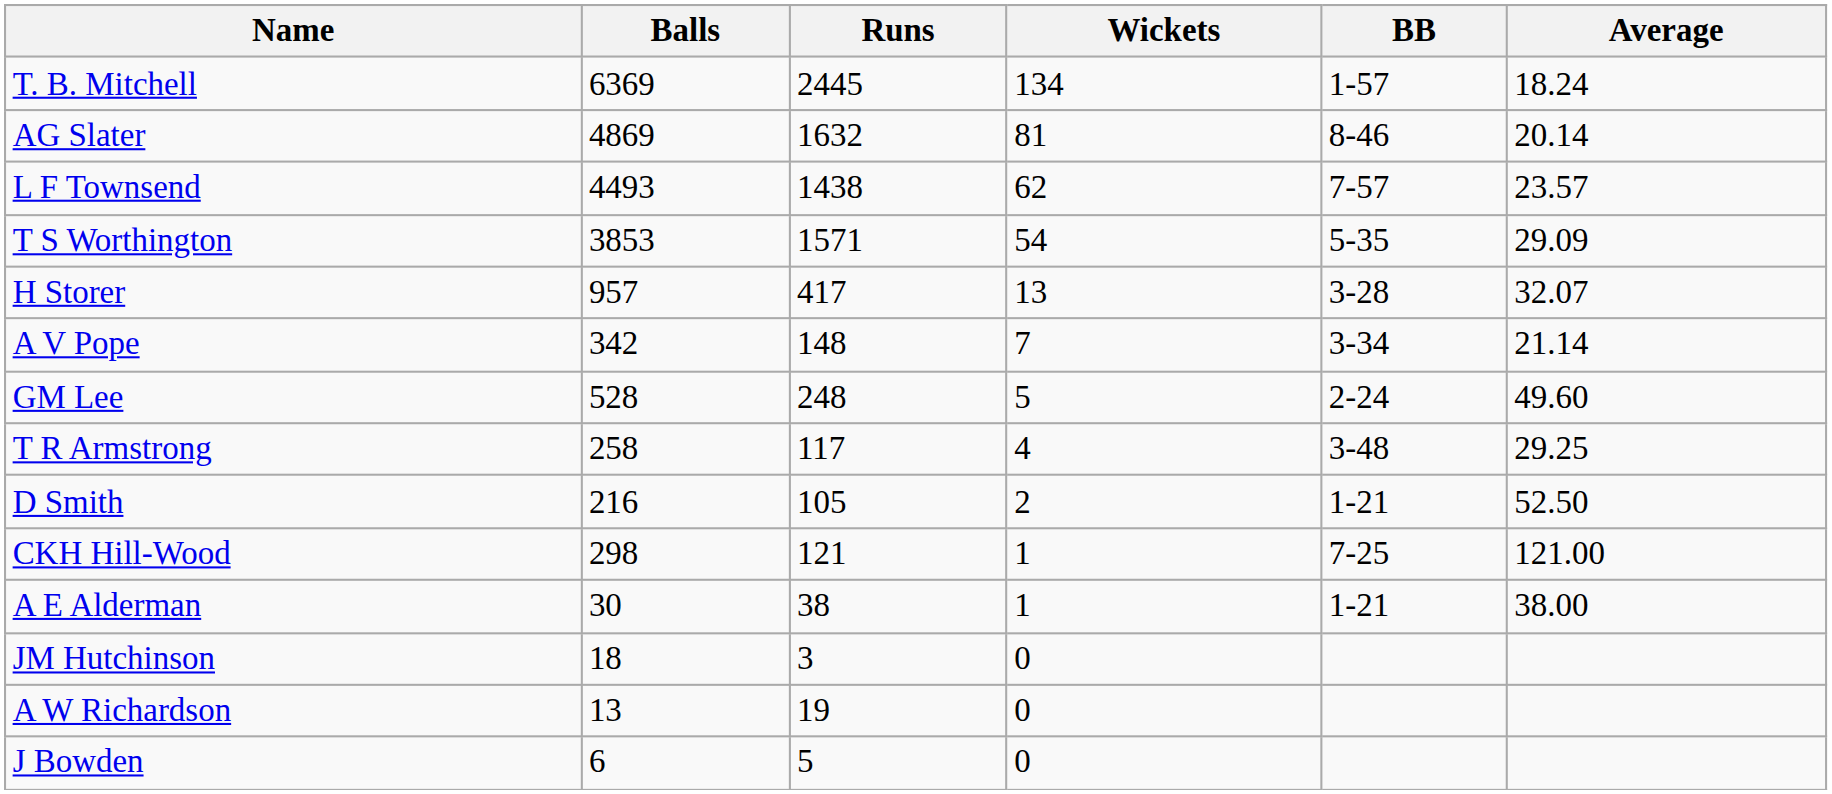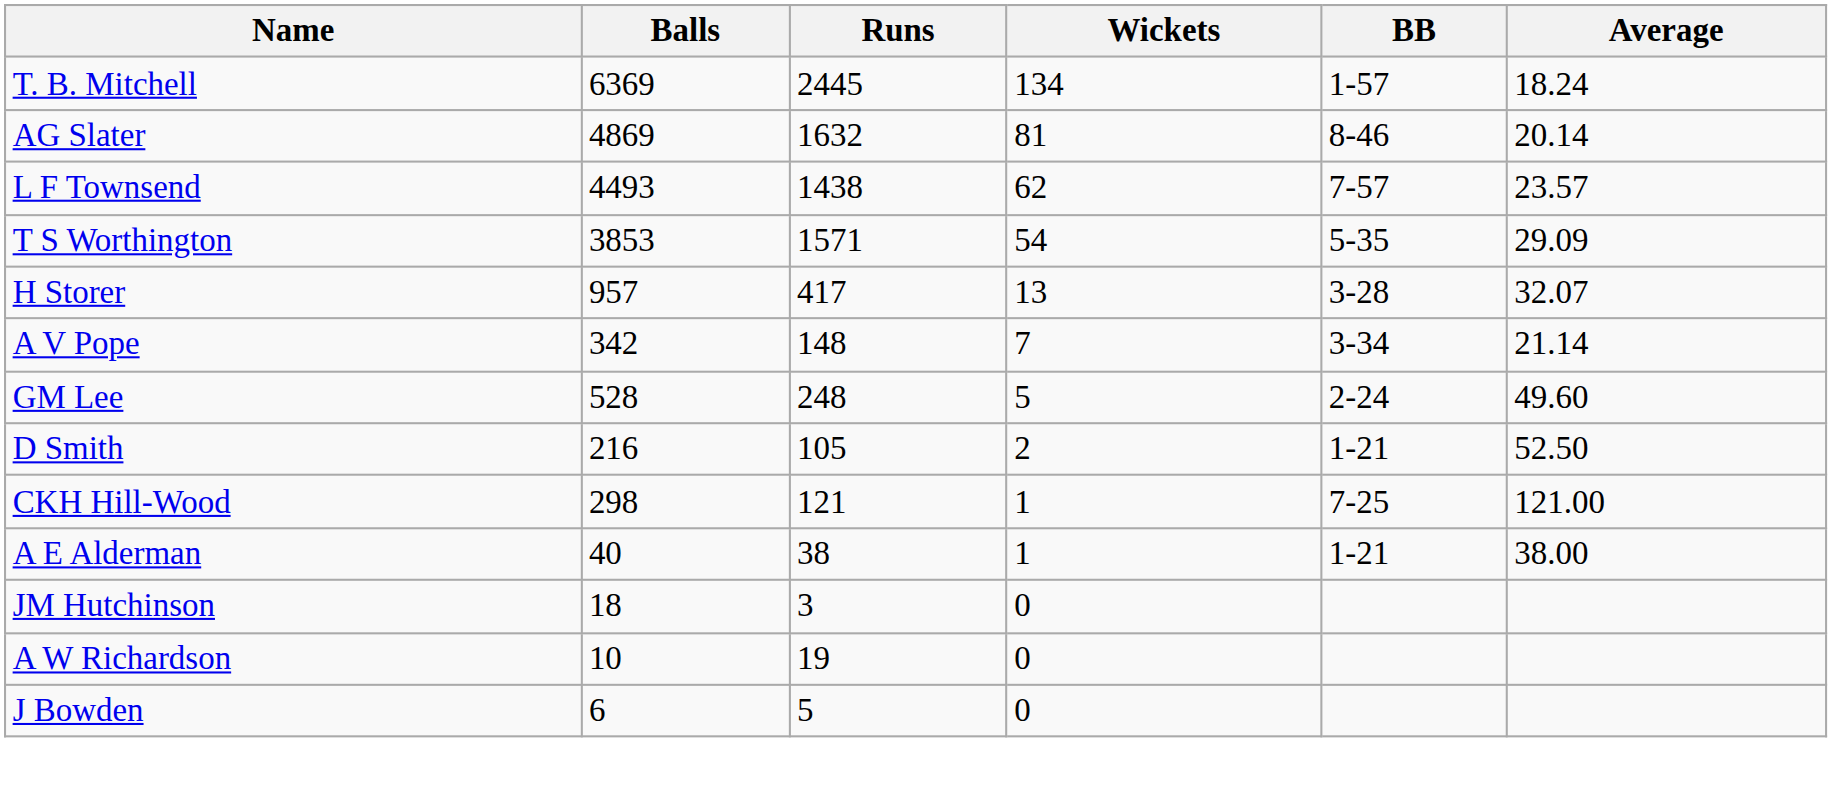- row: T R Armstrong | 258 | 117 | 4 | 3-48 | 29.25
A E Alderman | Balls: 30 -> 40
A W Richardson | Balls: 13 -> 10
